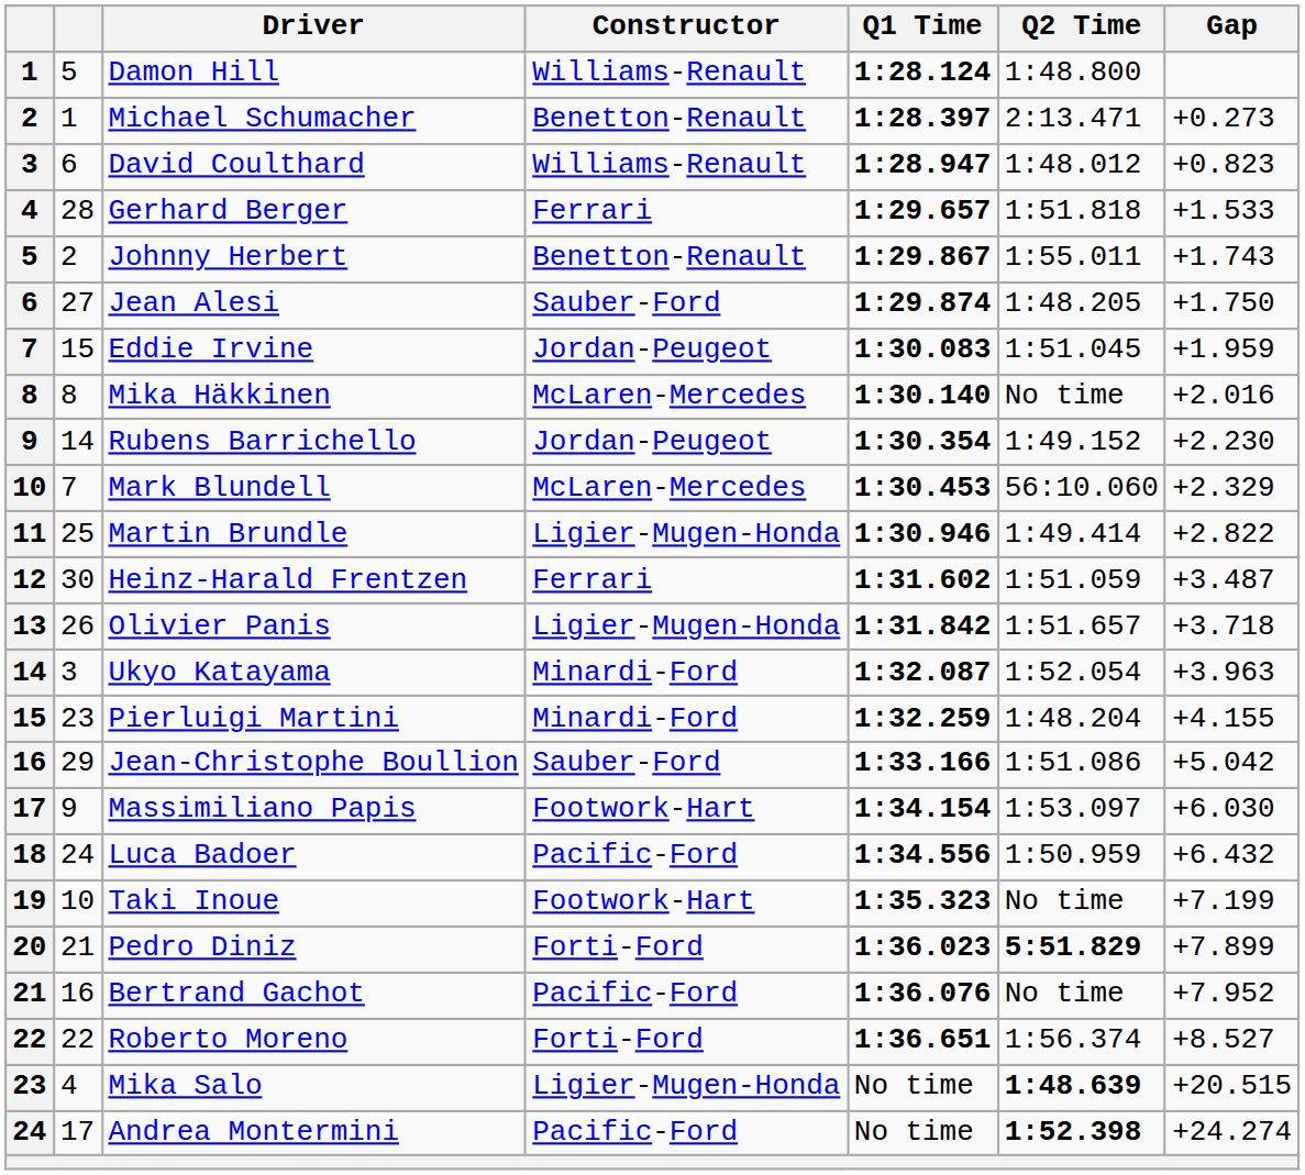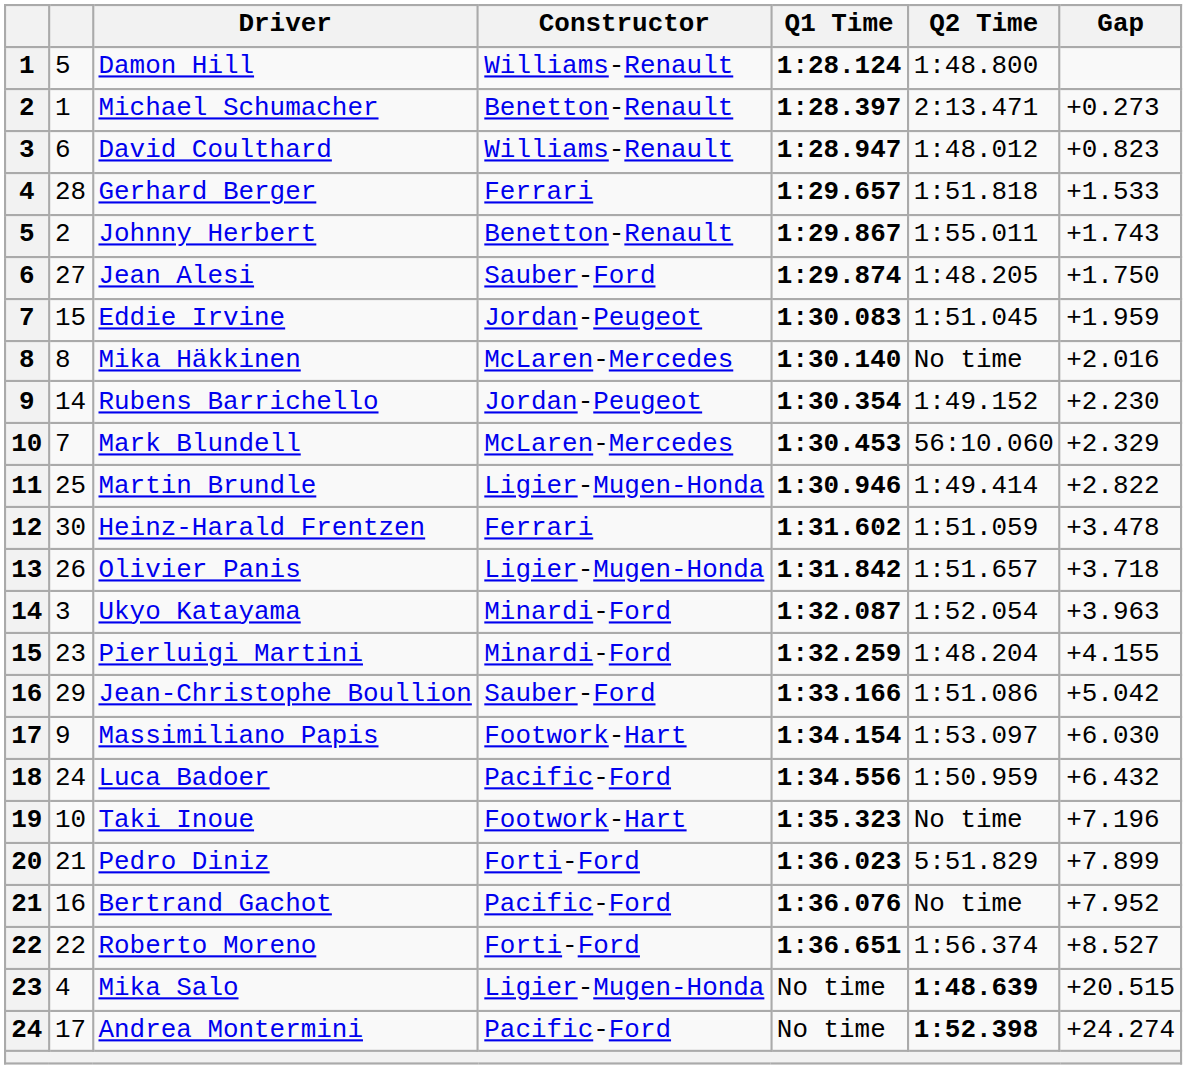Heinz-Harald Frentzen | Gap: +3.487 -> +3.478
Taki Inoue | Gap: +7.199 -> +7.196
Pedro Diniz | Q2 Time: bold -> normal
